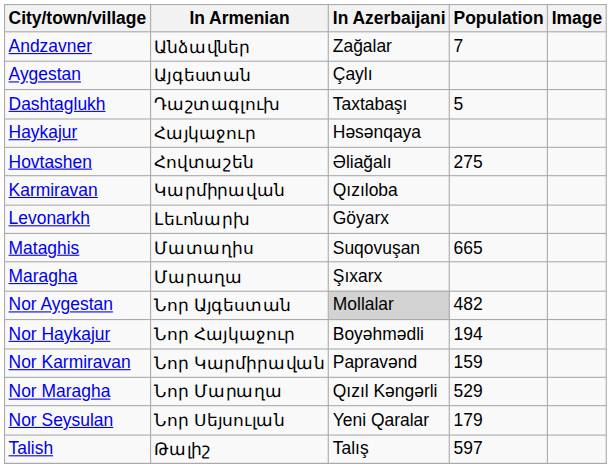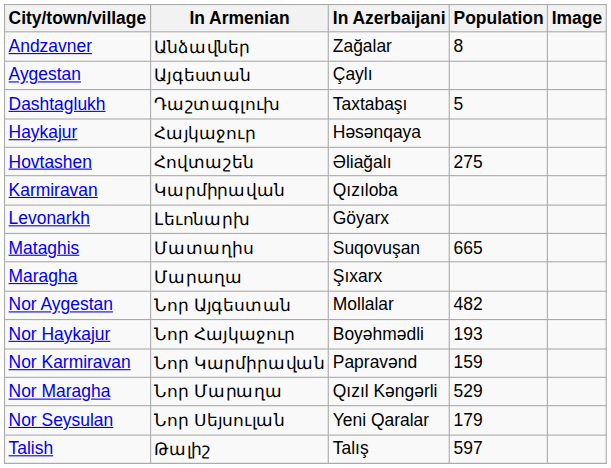Andzavner | Population: 7 -> 8
Nor Aygestan | In Azerbaijani: lightgrey background -> no background
Nor Haykajur | Population: 194 -> 193
